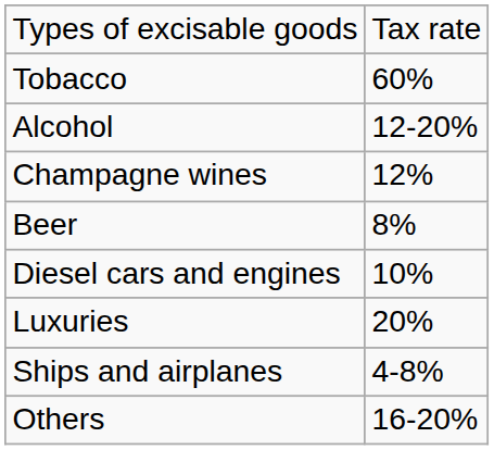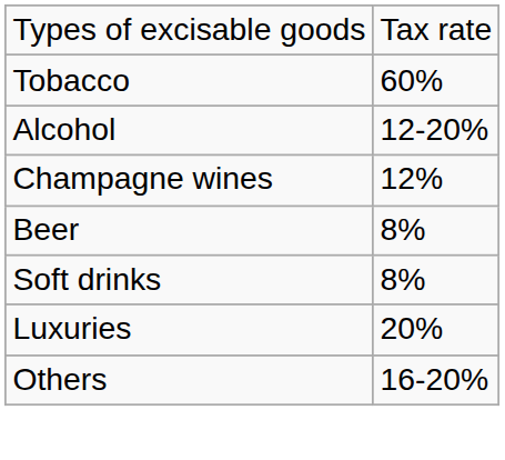+ row: Soft drinks | 8%
- row: Diesel cars and engines | 10%
- row: Ships and airplanes | 4-8%
